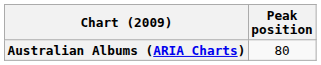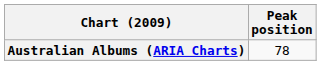Australian Albums (ARIA Charts) | Peak position: 80 -> 78
